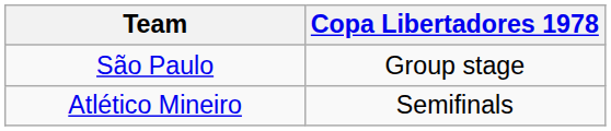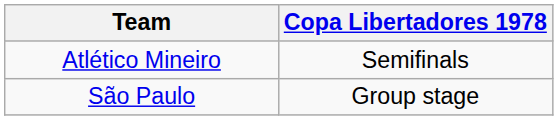rows swapped: Atlético Mineiro <-> São Paulo
